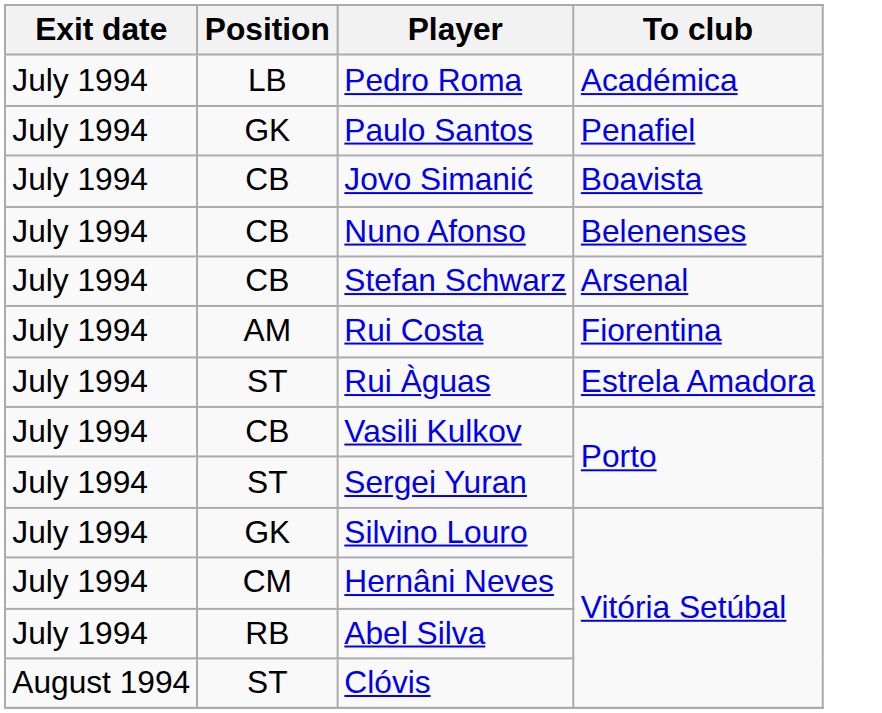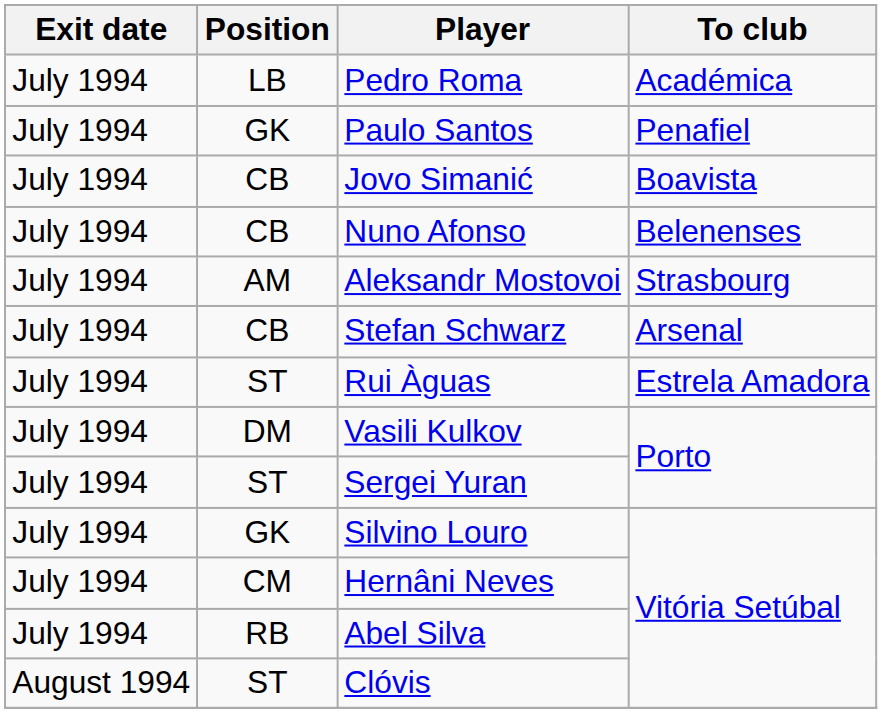+ row: July 1994 | AM | Aleksandr Mostovoi | Strasbourg
- row: July 1994 | AM | Rui Costa | Fiorentina
Vasili Kulkov | Position: CB -> DM
